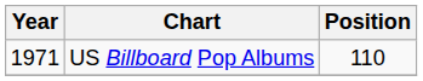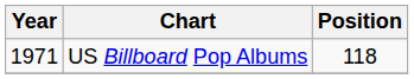US Billboard Pop Albums | Position: 110 -> 118
